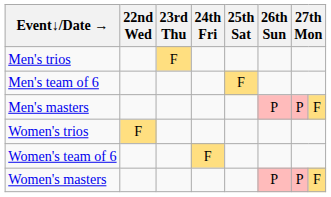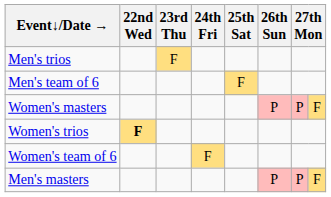rows swapped: Men's masters <-> Women's masters
Women's trios | 22nd Wed: normal -> bold
